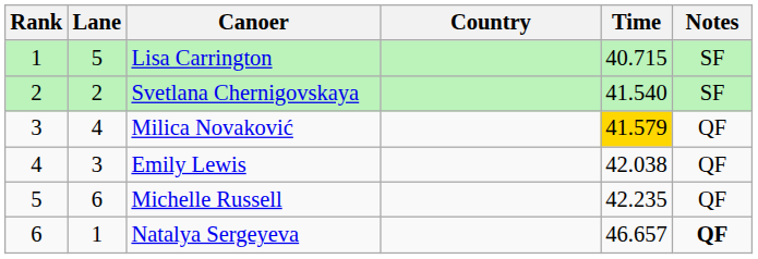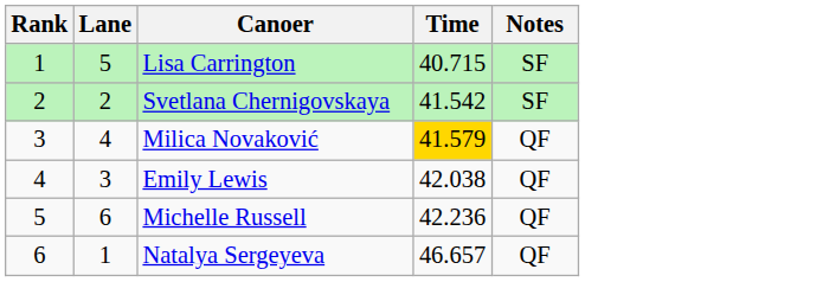- column: Country
Svetlana Chernigovskaya | Time: 41.540 -> 41.542
Michelle Russell | Time: 42.235 -> 42.236
Natalya Sergeyeva | Notes: bold -> normal
